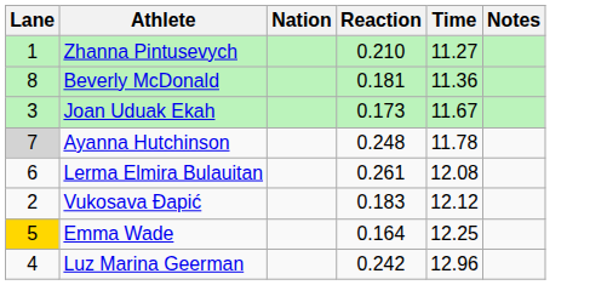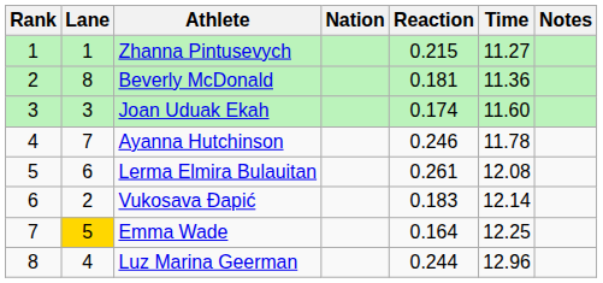+ column: Rank | 1 | 2 | 3 | 4 | 5 | 6 | 7 | 8
Zhanna Pintusevych | Reaction: 0.210 -> 0.215
Joan Uduak Ekah | Reaction: 0.173 -> 0.174
Joan Uduak Ekah | Time: 11.67 -> 11.60
Ayanna Hutchinson | Lane: lightgrey background -> no background
Ayanna Hutchinson | Reaction: 0.248 -> 0.246
Vukosava Đapić | Time: 12.12 -> 12.14
Luz Marina Geerman | Reaction: 0.242 -> 0.244
